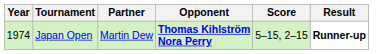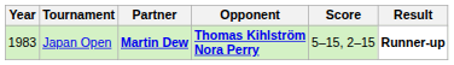Japan Open | Year: 1974 -> 1983
Japan Open | Partner: normal -> bold
